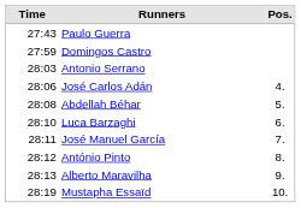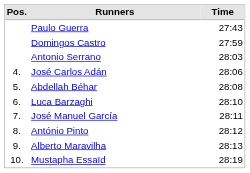columns swapped: Pos. <-> Time
